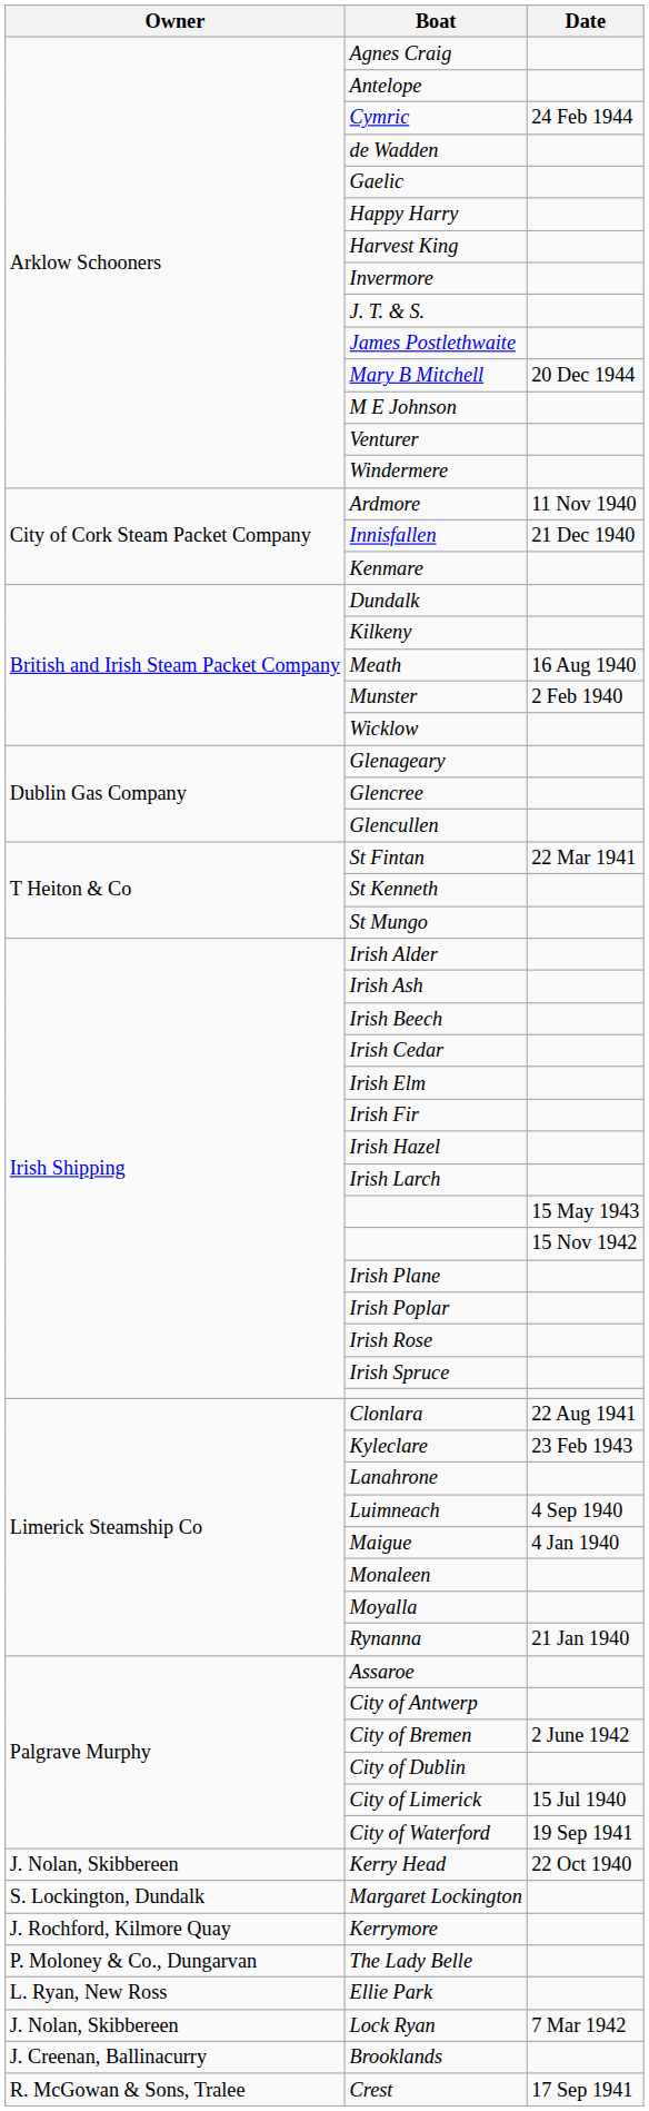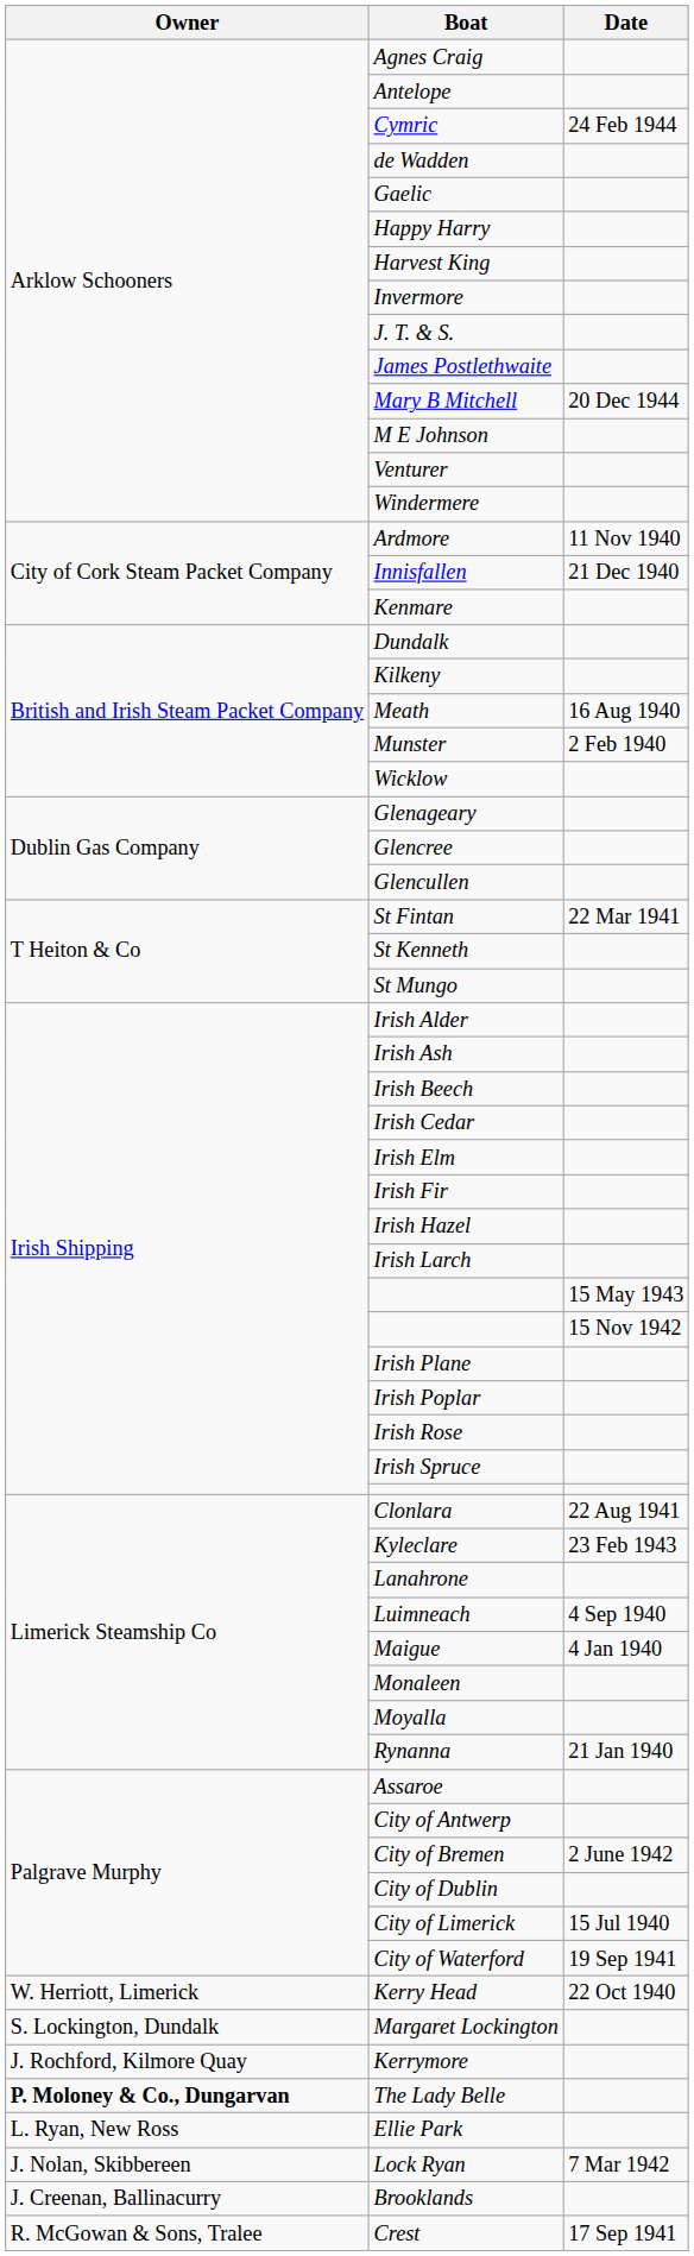Kerry Head | Owner: J. Nolan, Skibbereen -> W. Herriott, Limerick
The Lady Belle | Owner: normal -> bold
